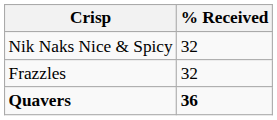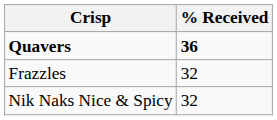rows swapped: Quavers <-> Nik Naks Nice & Spicy
